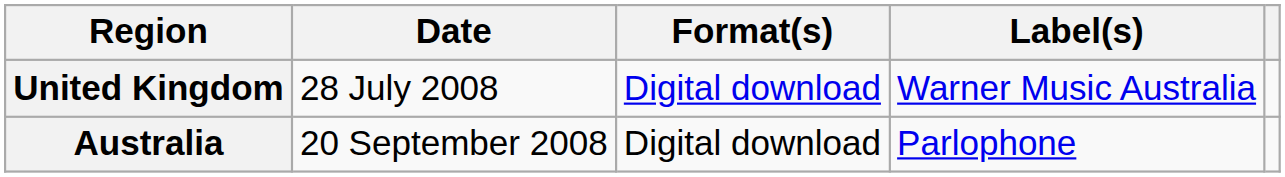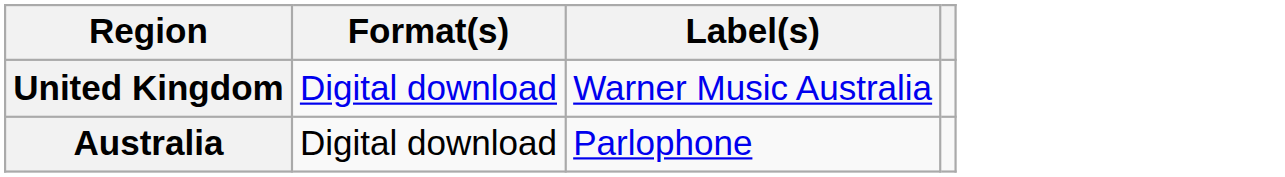- column: Date | 28 July 2008 | 20 September 2008
